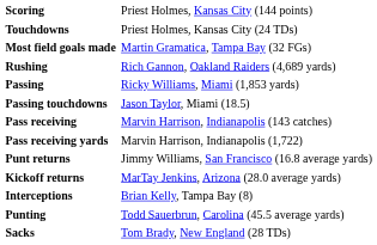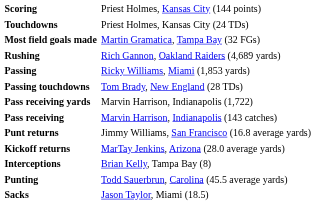Passing touchdowns | column 2: Jason Taylor, Miami (18.5) -> Tom Brady, New England (28 TDs)
rows swapped: Pass receiving <-> Pass receiving yards
Sacks | column 2: Tom Brady, New England (28 TDs) -> Jason Taylor, Miami (18.5)
